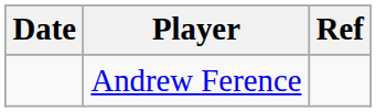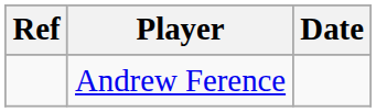columns swapped: Date <-> Ref
